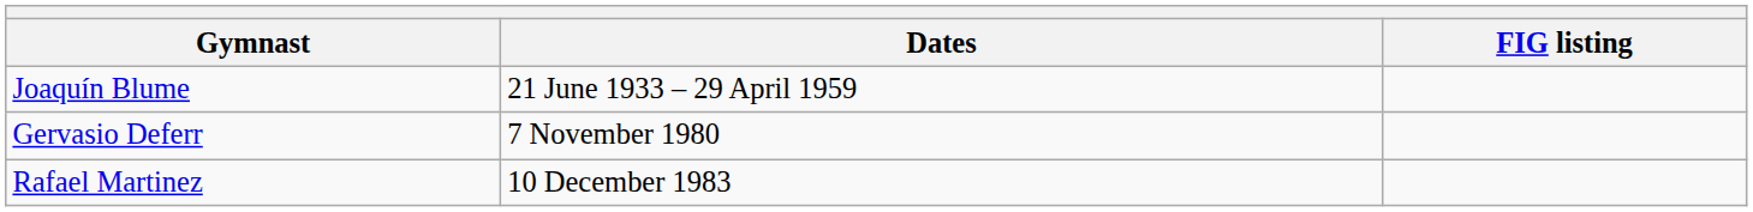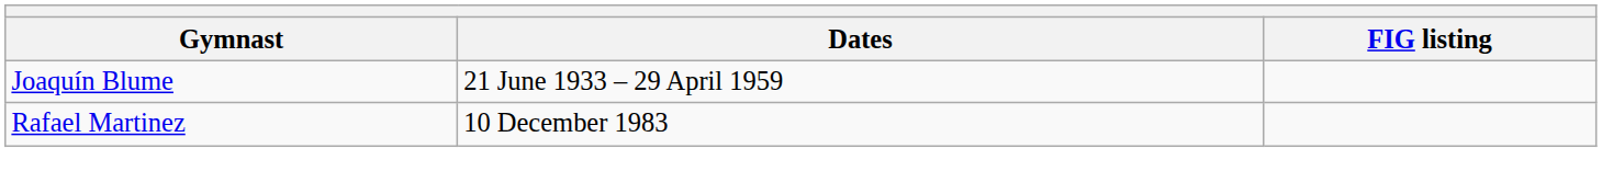- row: Gervasio Deferr | 7 November 1980
